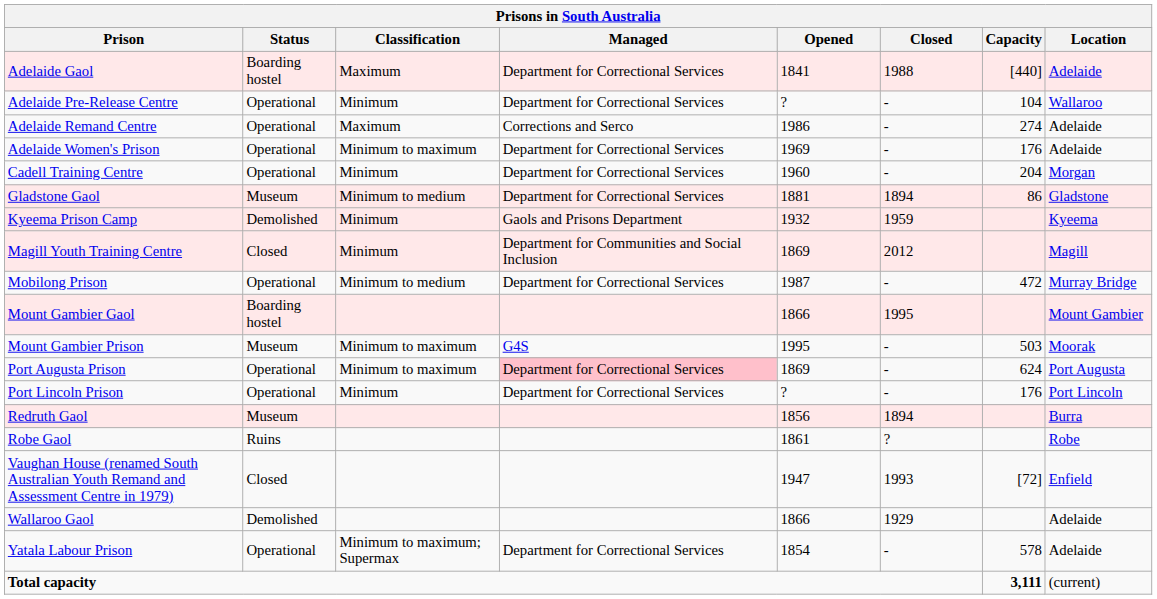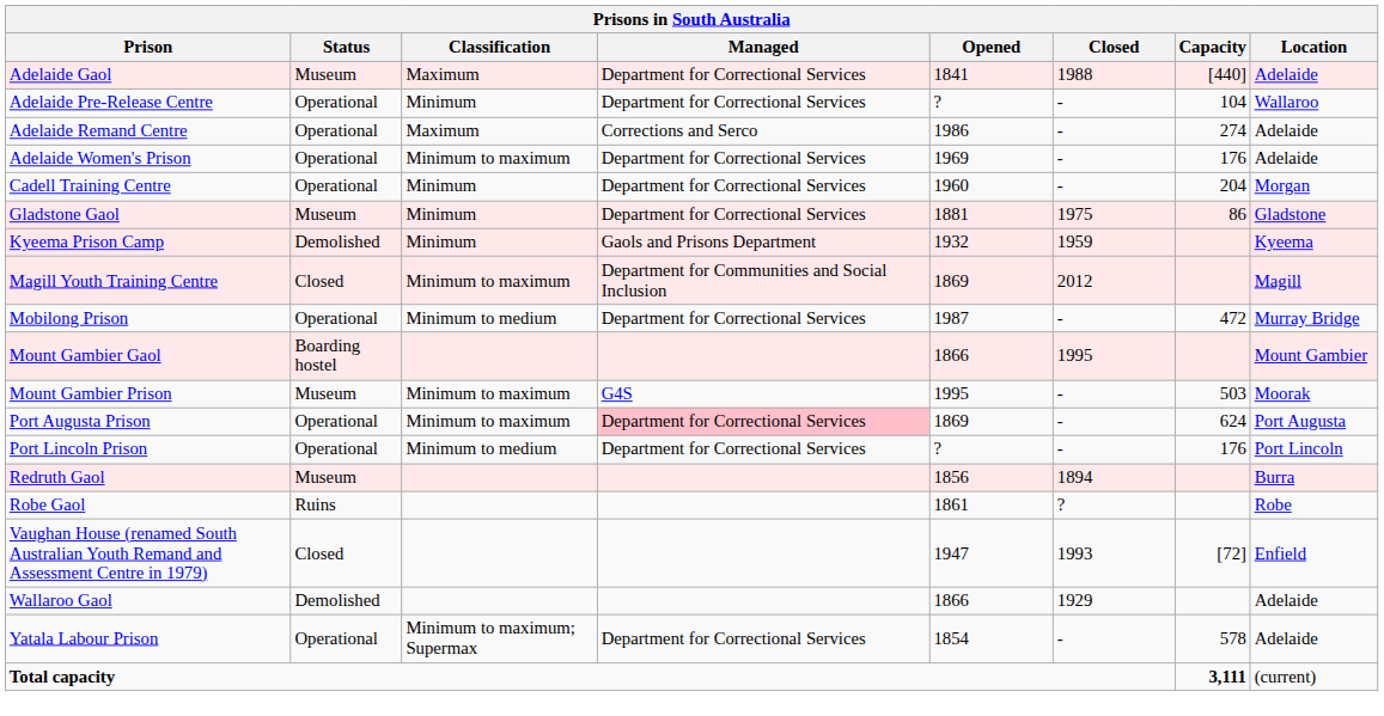Adelaide Gaol | Status: Boarding hostel -> Museum
Gladstone Gaol | Classification: Minimum to medium -> Minimum
Gladstone Gaol | Closed: 1894 -> 1975
Magill Youth Training Centre | Classification: Minimum -> Minimum to maximum
Port Lincoln Prison | Classification: Minimum -> Minimum to medium
